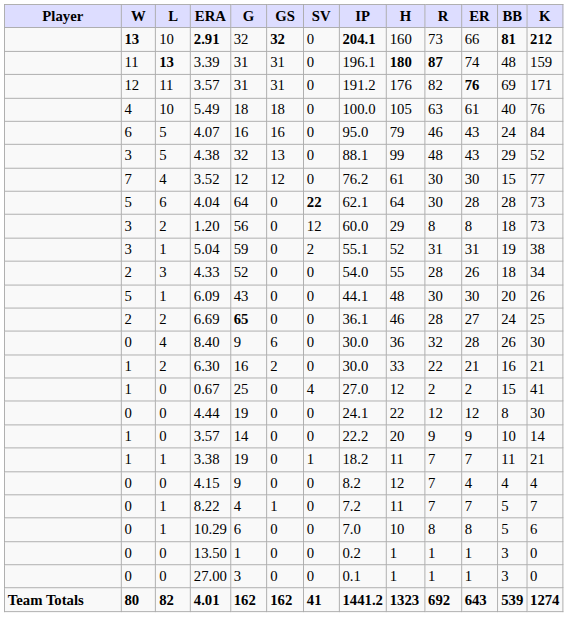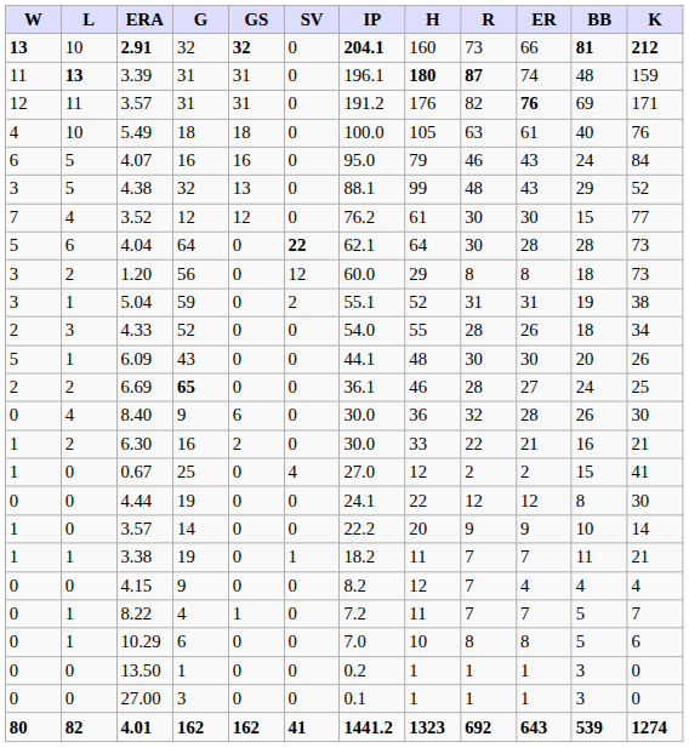- column: Player | Team Totals
